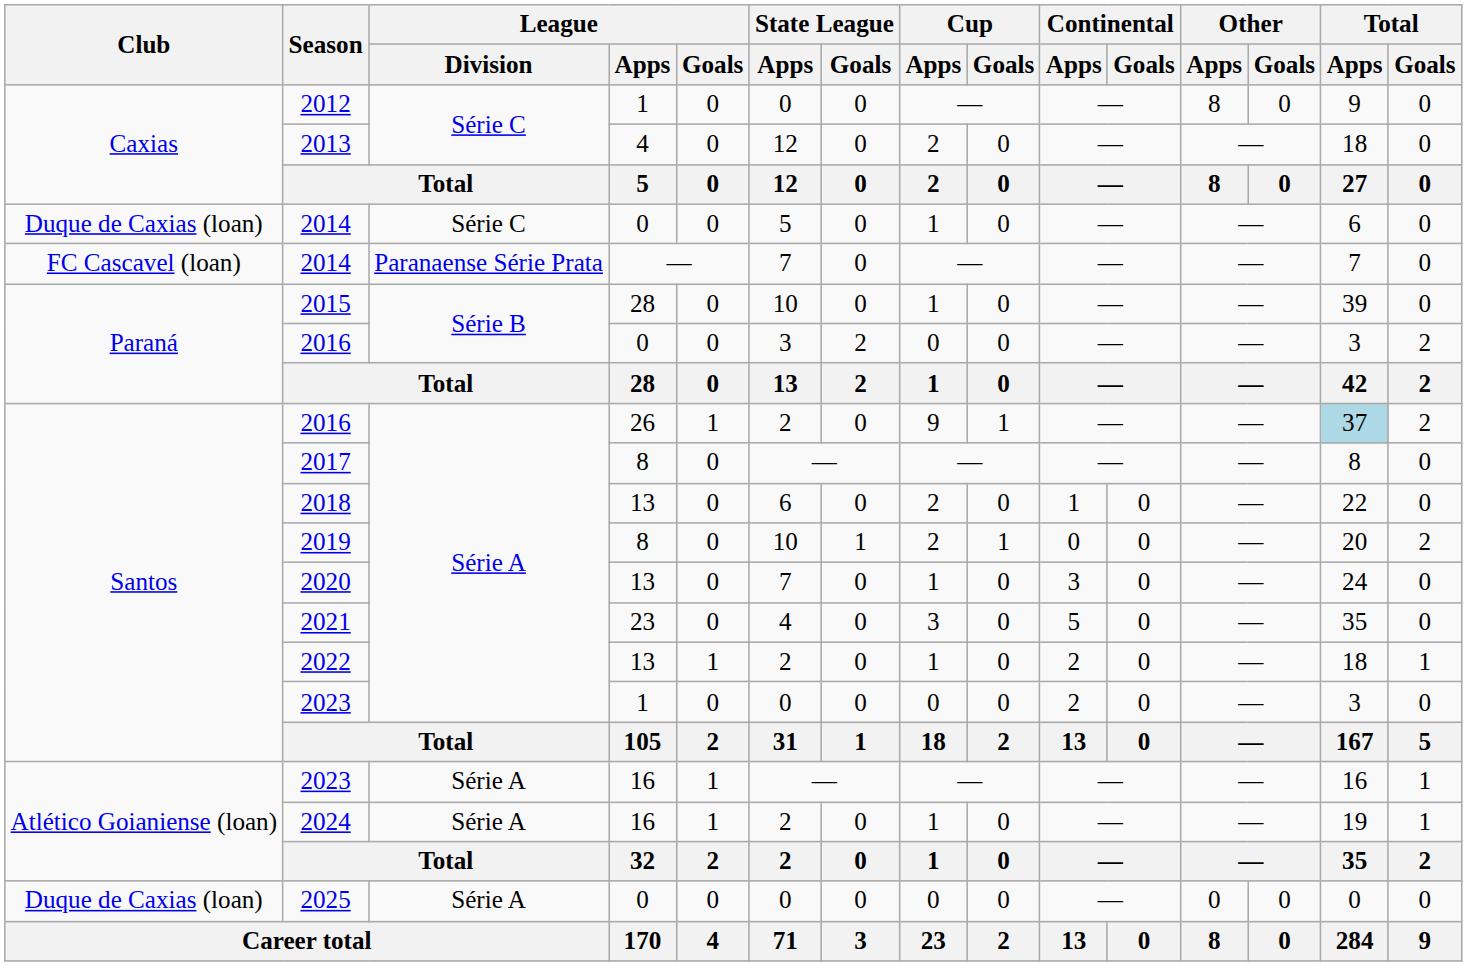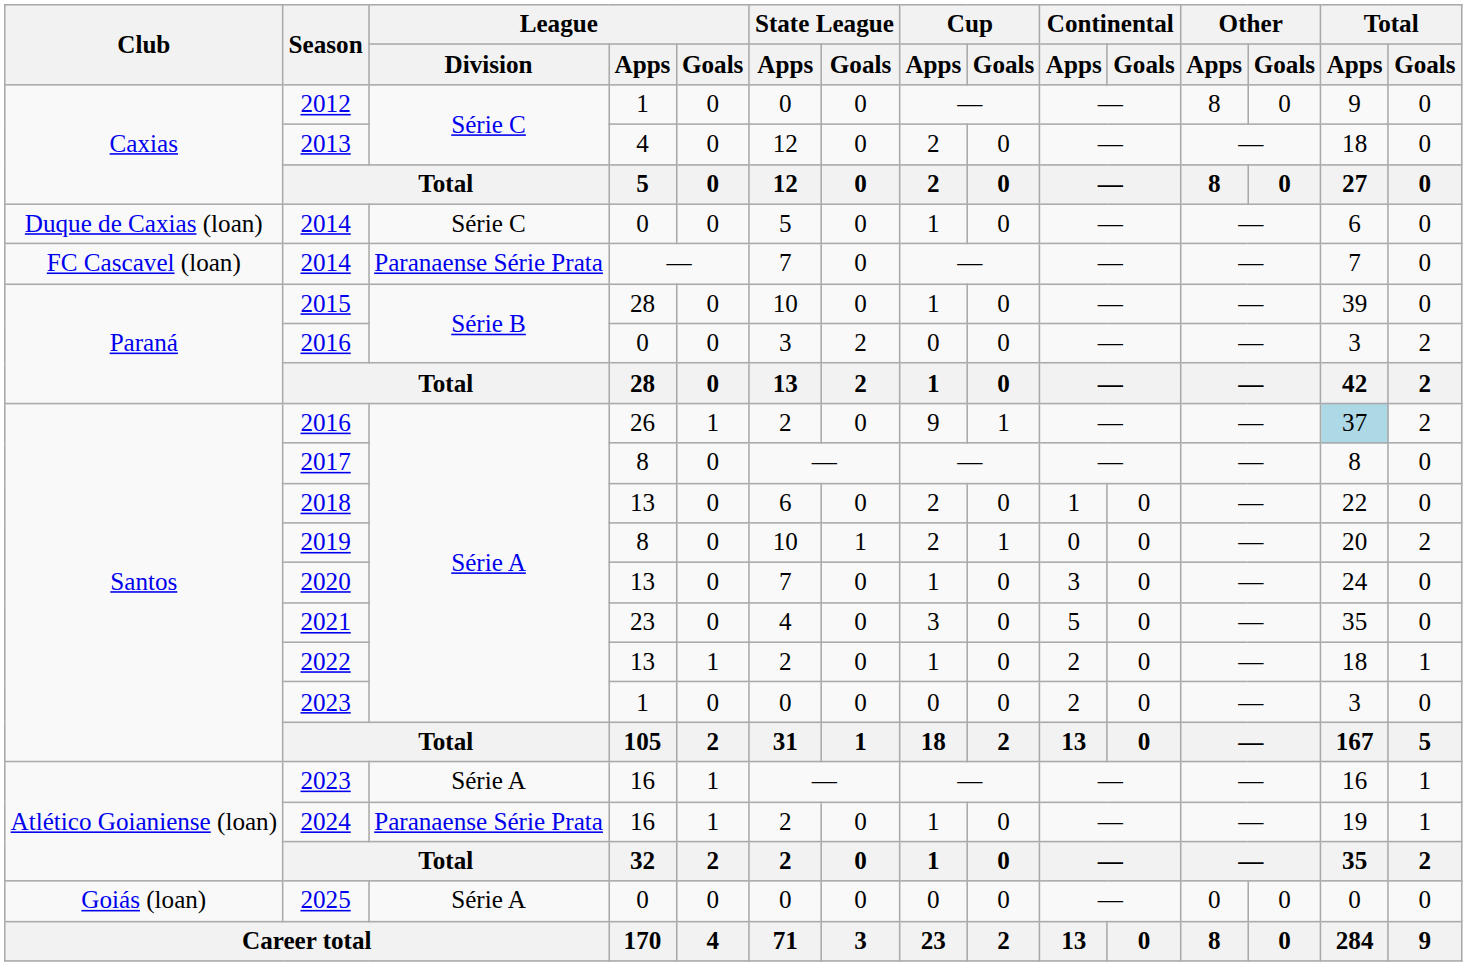2024 | League / Division: Série A -> Paranaense Série Prata
2025 | Club: Duque de Caxias (loan) -> Goiás (loan)
